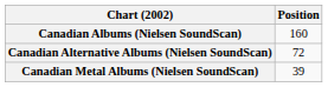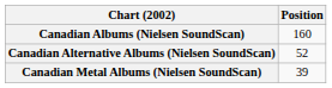Canadian Alternative Albums (Nielsen SoundScan) | Position: 72 -> 52
